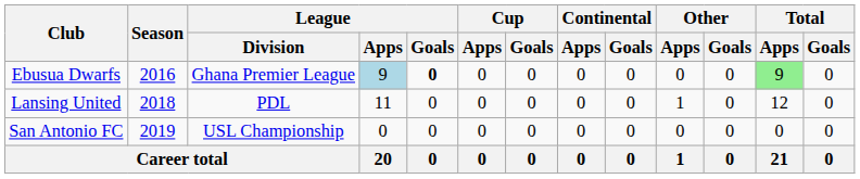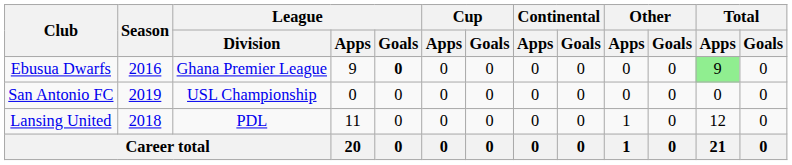Ebusua Dwarfs | League / Apps: lightblue background -> no background
rows swapped: Lansing United <-> San Antonio FC
